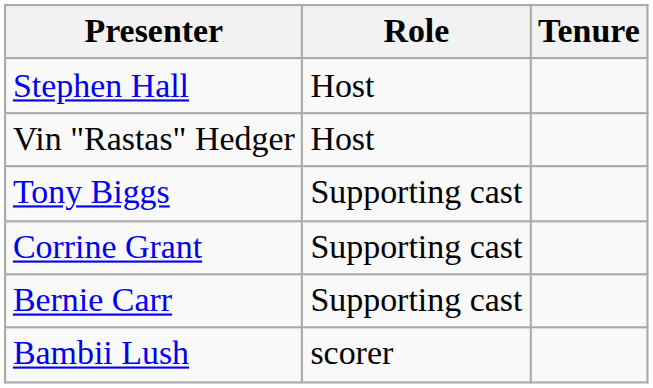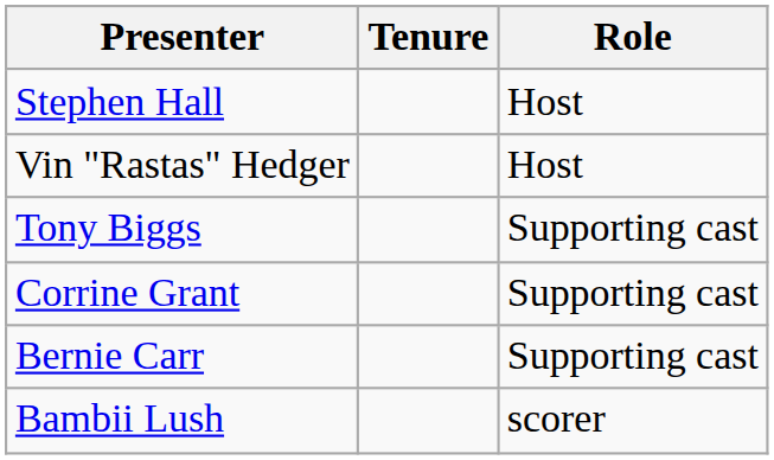columns swapped: Role <-> Tenure
